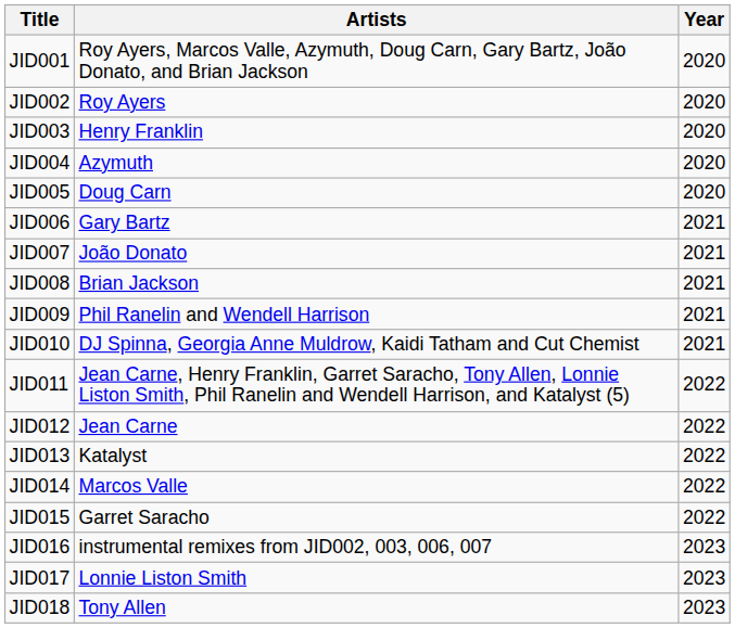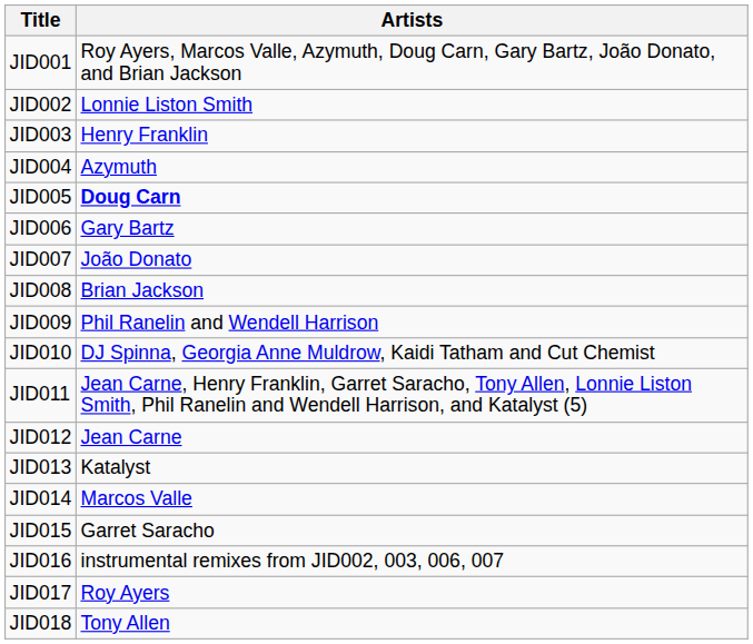- column: Year | 2020 | 2020 | 2020 | 2020 | 2020 | 2021 | 2021 | 2021 | 2021 | 2021 | 2022 | 2022 | 2022 | 2022 | 2022 | 2023 | 2023 | 2023
JID002 | Artists: Roy Ayers -> Lonnie Liston Smith
JID005 | Artists: normal -> bold
JID017 | Artists: Lonnie Liston Smith -> Roy Ayers
